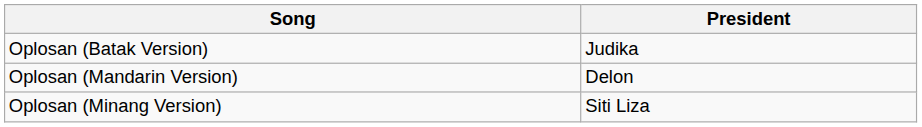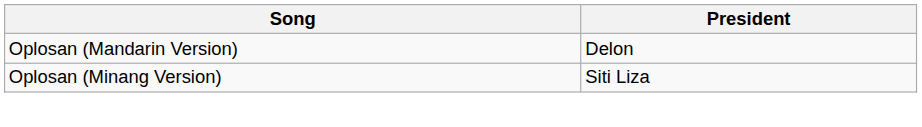- row: Oplosan (Batak Version) | Judika
